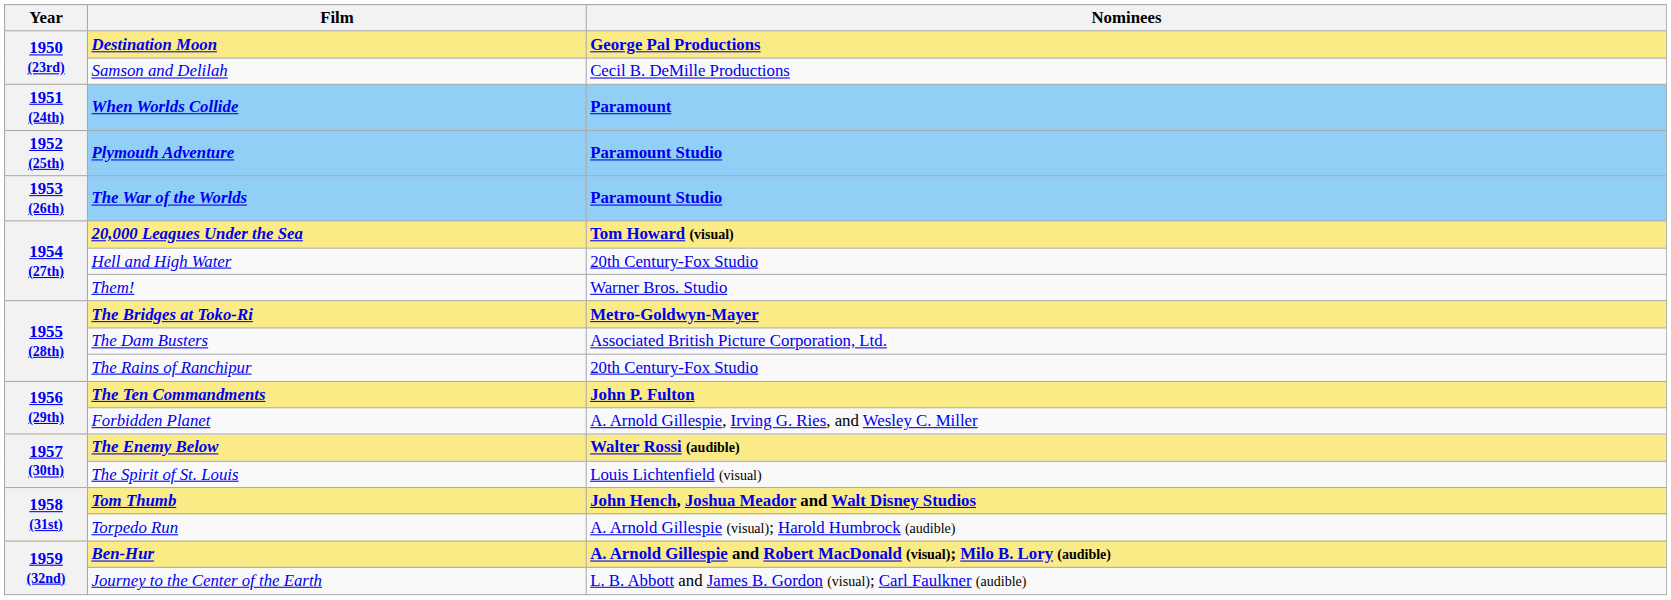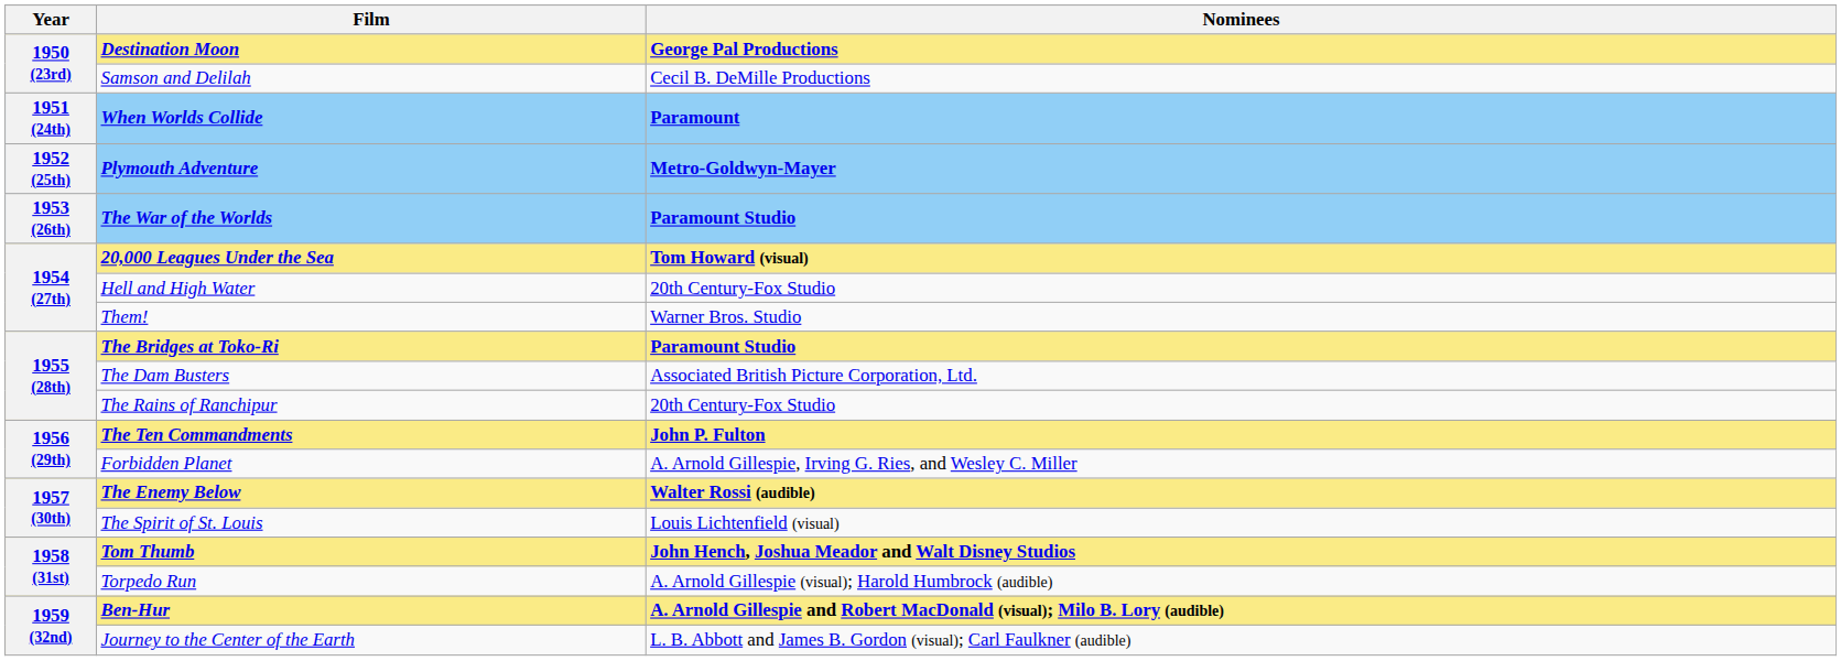Plymouth Adventure | Nominees: Paramount Studio -> Metro-Goldwyn-Mayer
The Bridges at Toko-Ri | Nominees: Metro-Goldwyn-Mayer -> Paramount Studio
